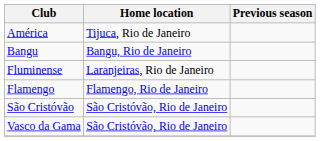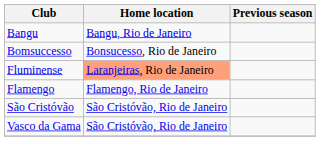- row: América | Tijuca, Rio de Janeiro
+ row: Bomsuccesso | Bonsucesso, Rio de Janeiro
Fluminense | Home location: no background -> lightsalmon background
